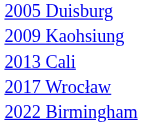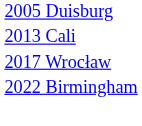- row: 2009 Kaohsiung
